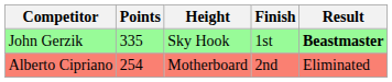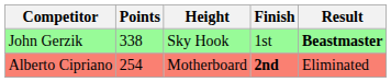John Gerzik | Points: 335 -> 338
Alberto Cipriano | Finish: normal -> bold
